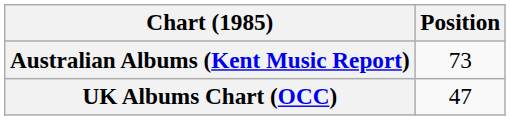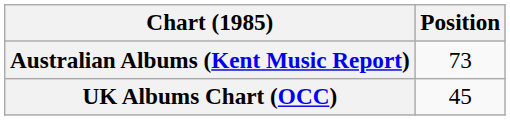UK Albums Chart (OCC) | Position: 47 -> 45
